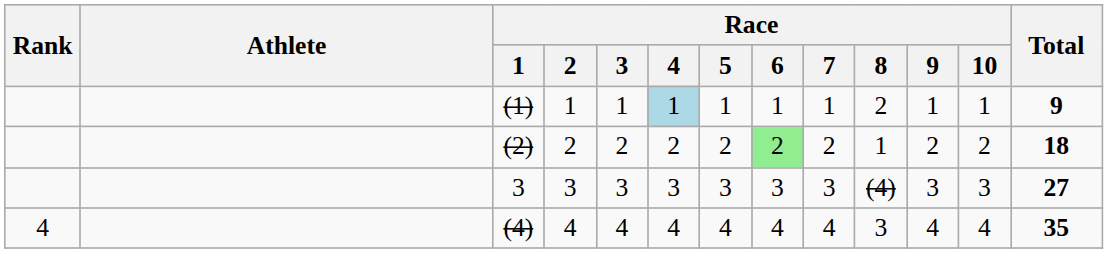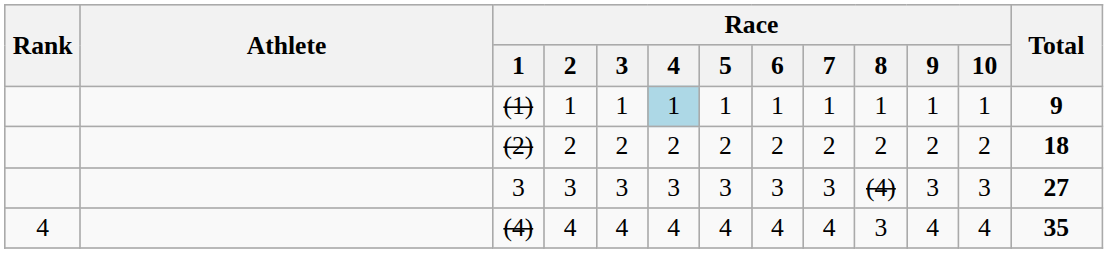(1) | Race / 8: 2 -> 1
(2) | Race / 6: lightgreen background -> no background
(2) | Race / 8: 1 -> 2
